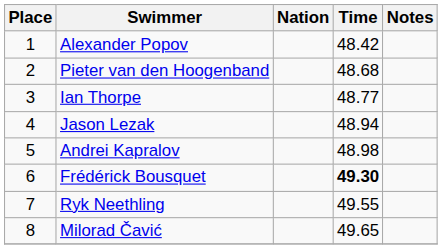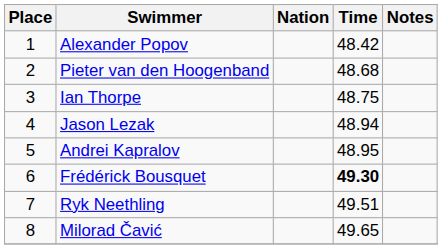Ian Thorpe | Time: 48.77 -> 48.75
Andrei Kapralov | Time: 48.98 -> 48.95
Ryk Neethling | Time: 49.55 -> 49.51
